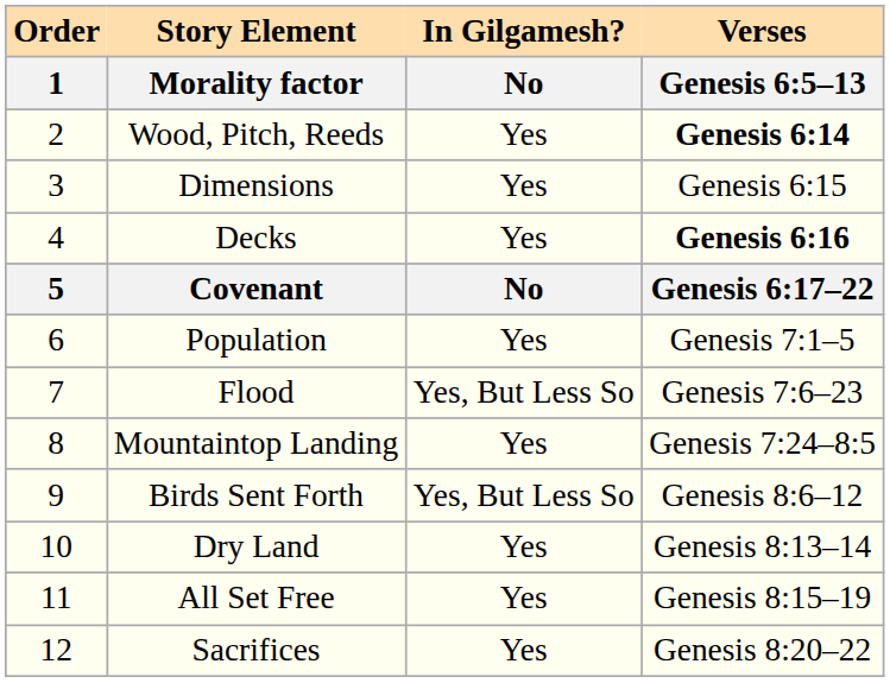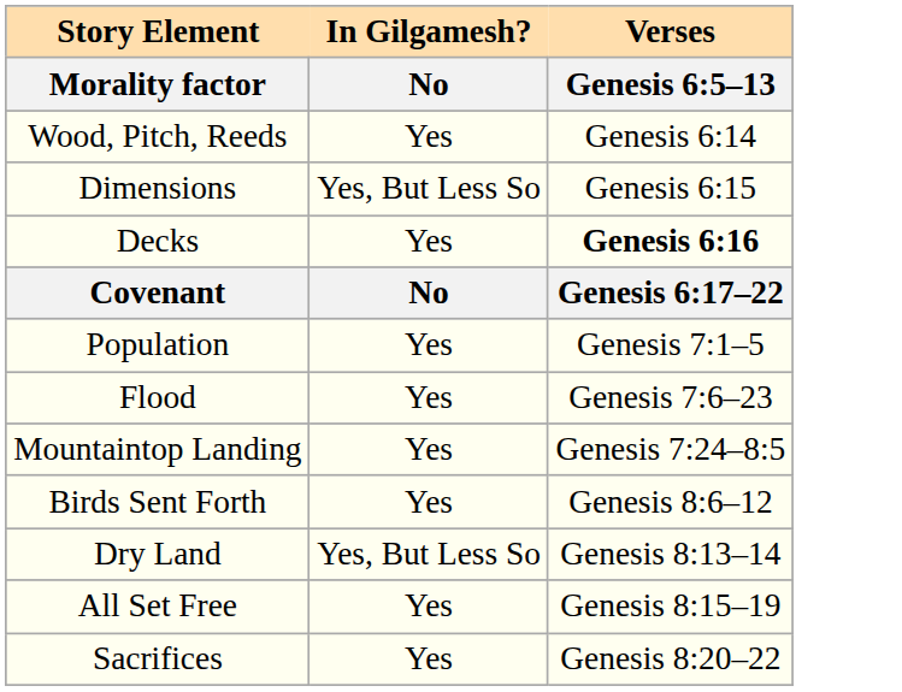- column: Order | 1 | 2 | 3 | 4 | 5 | 6 | 7 | 8 | 9 | 10 | 11 | 12
Wood, Pitch, Reeds | Verses / Genesis 6:5–13: bold -> normal
Dimensions | In Gilgamesh? / No: Yes -> Yes, But Less So
Flood | In Gilgamesh? / No: Yes, But Less So -> Yes
Birds Sent Forth | In Gilgamesh? / No: Yes, But Less So -> Yes
Dry Land | In Gilgamesh? / No: Yes -> Yes, But Less So
